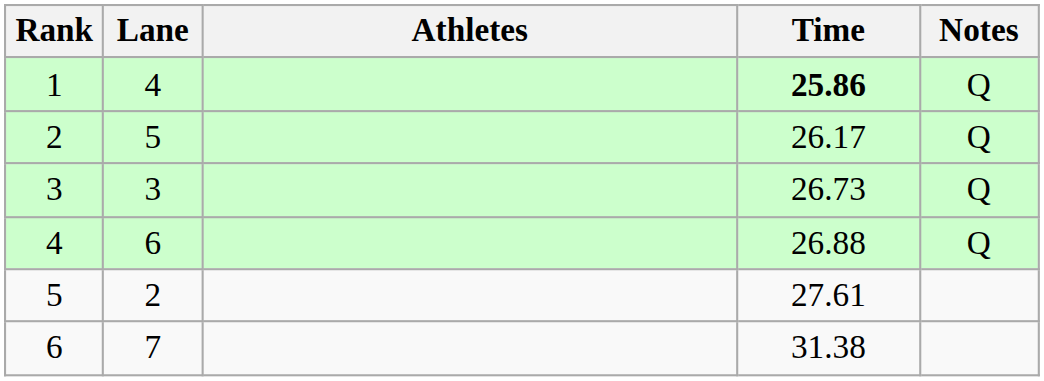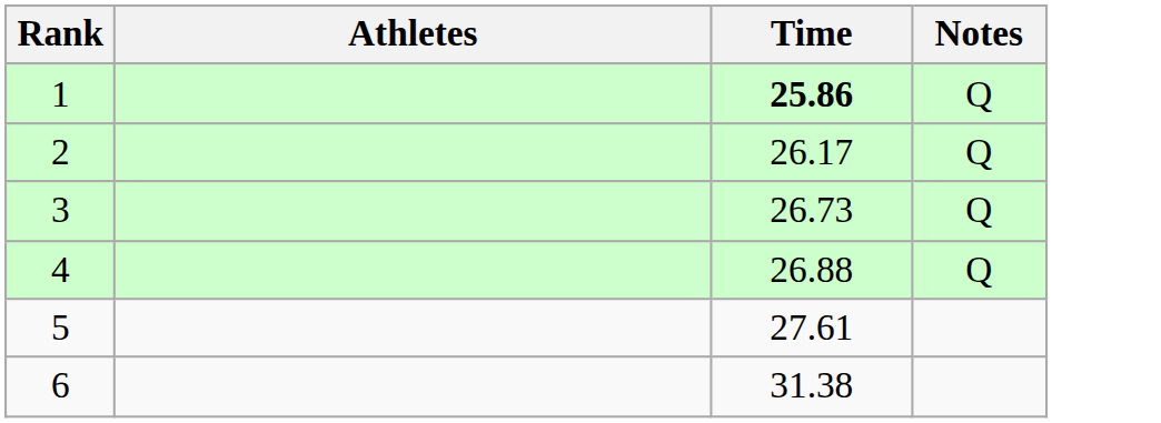- column: Lane | 4 | 5 | 3 | 6 | 2 | 7
